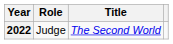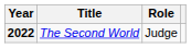columns swapped: Title <-> Role
